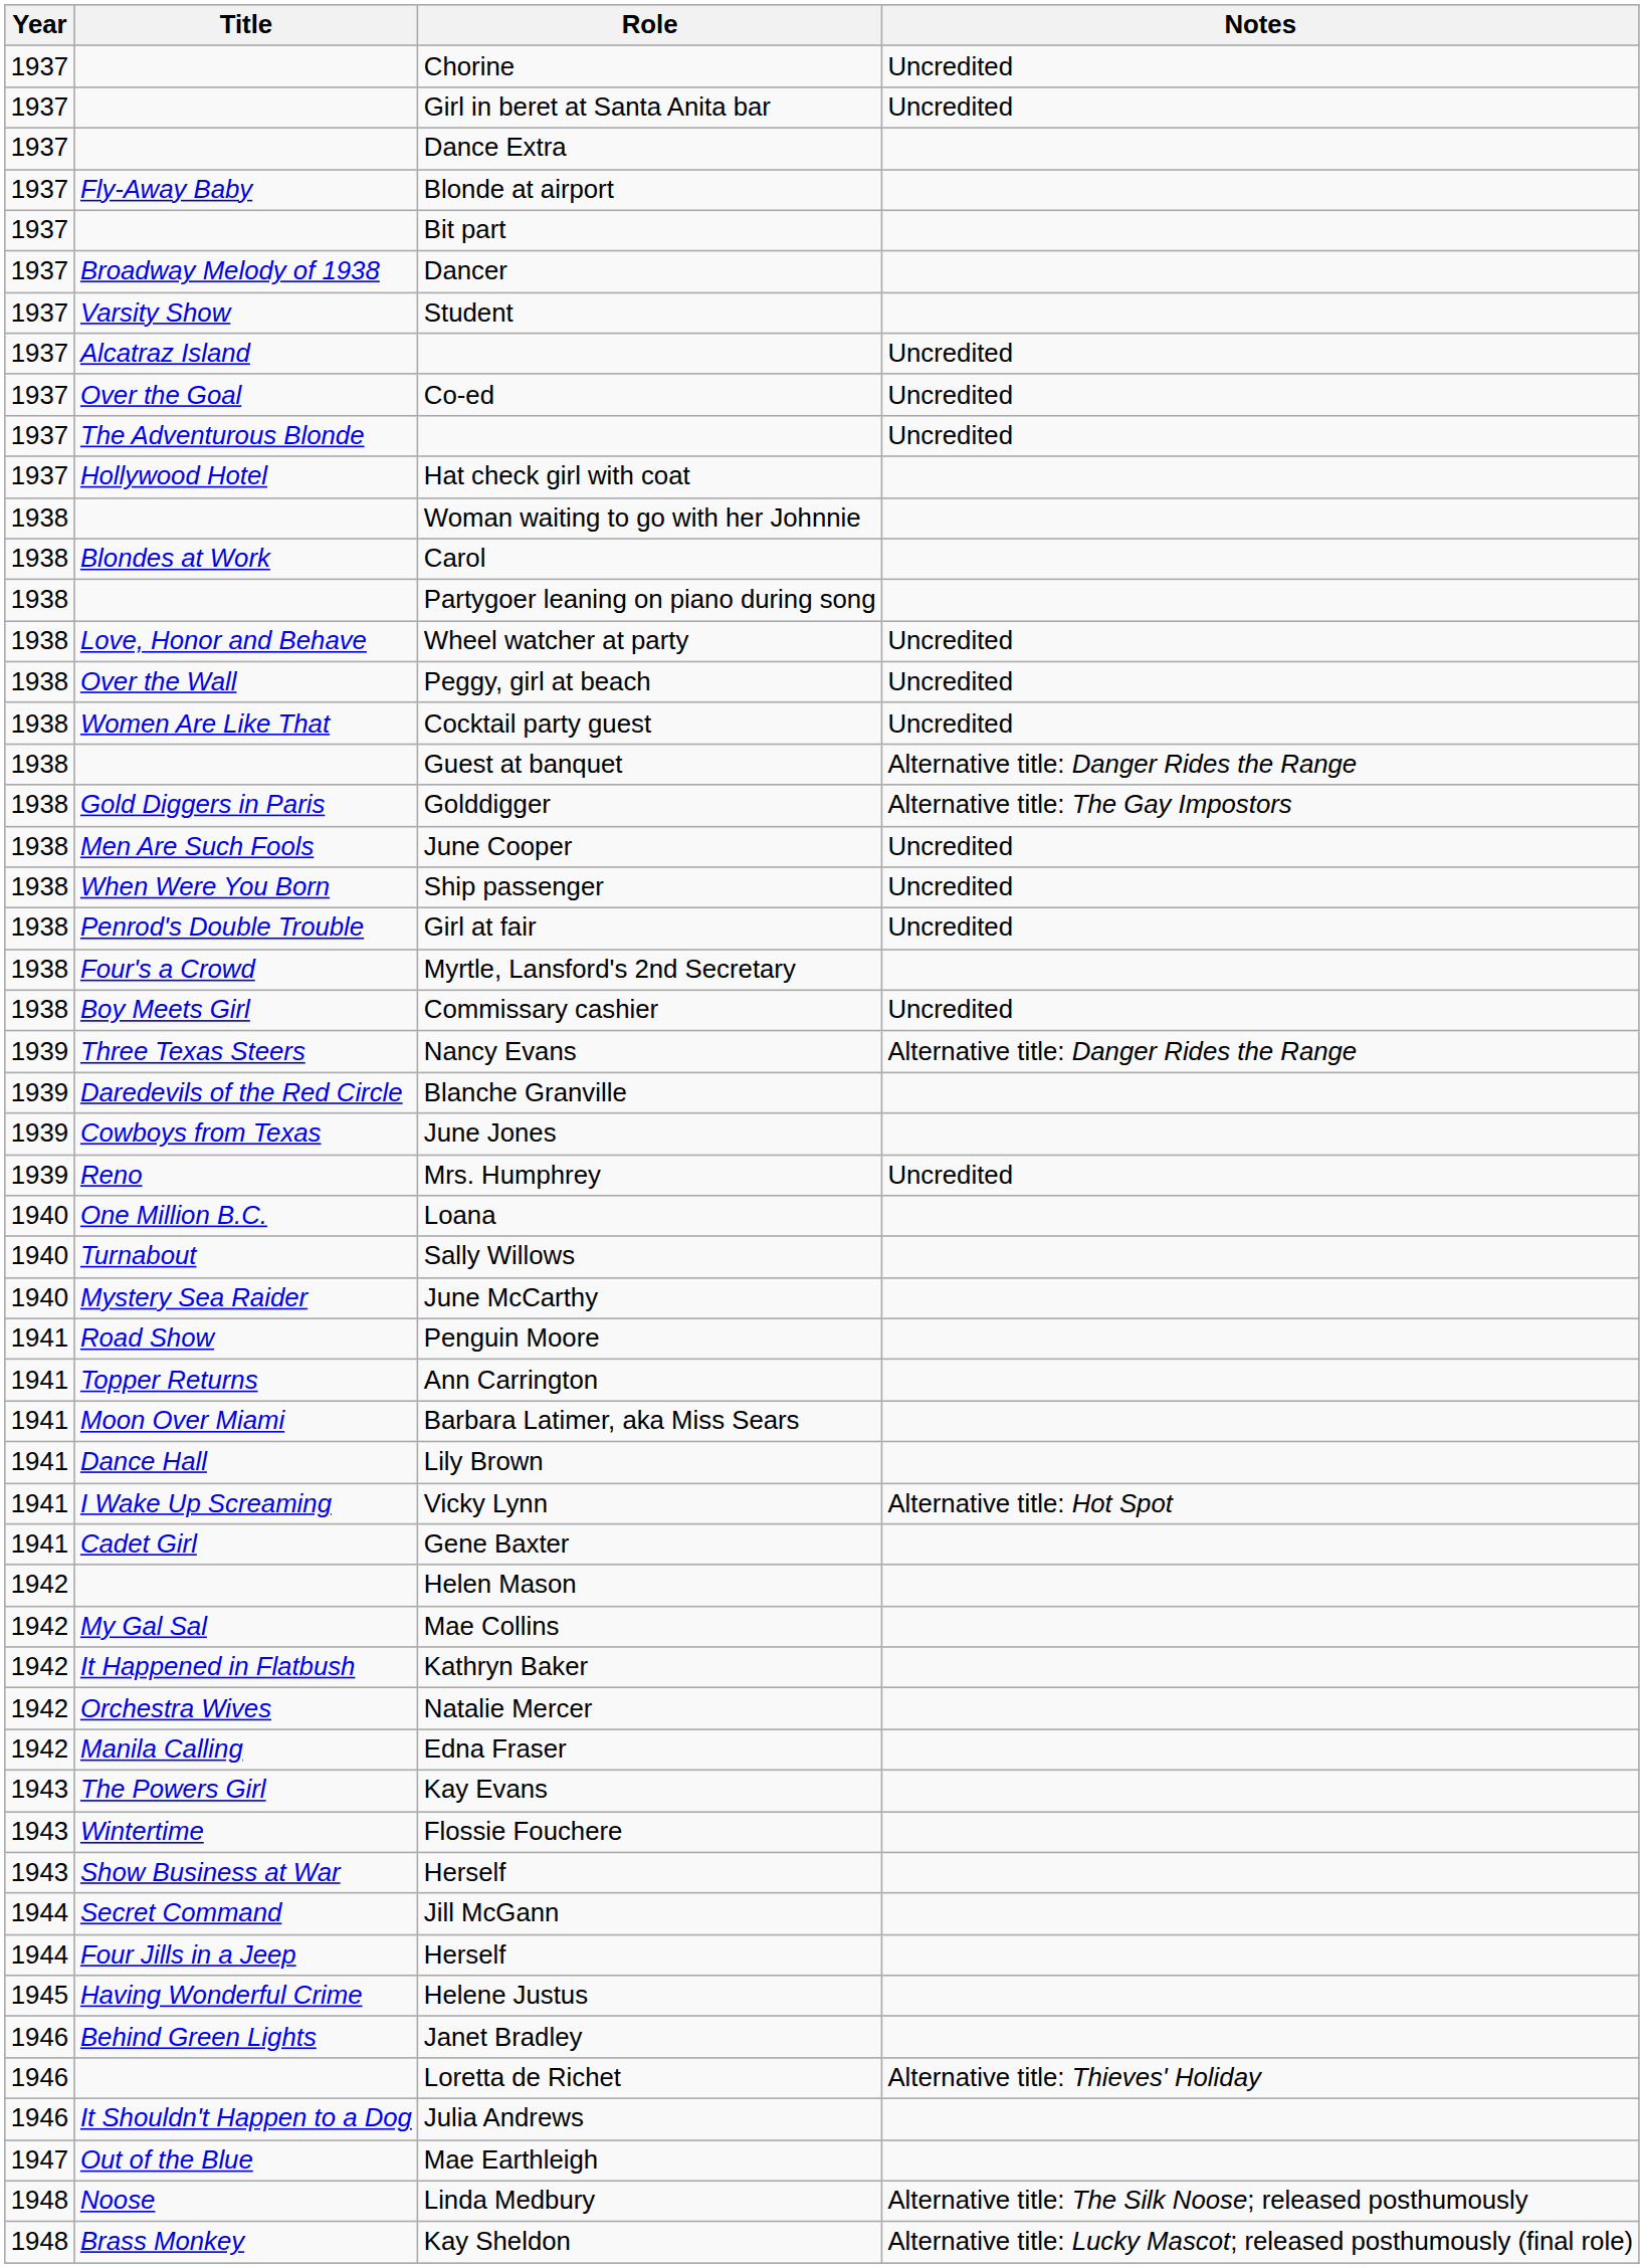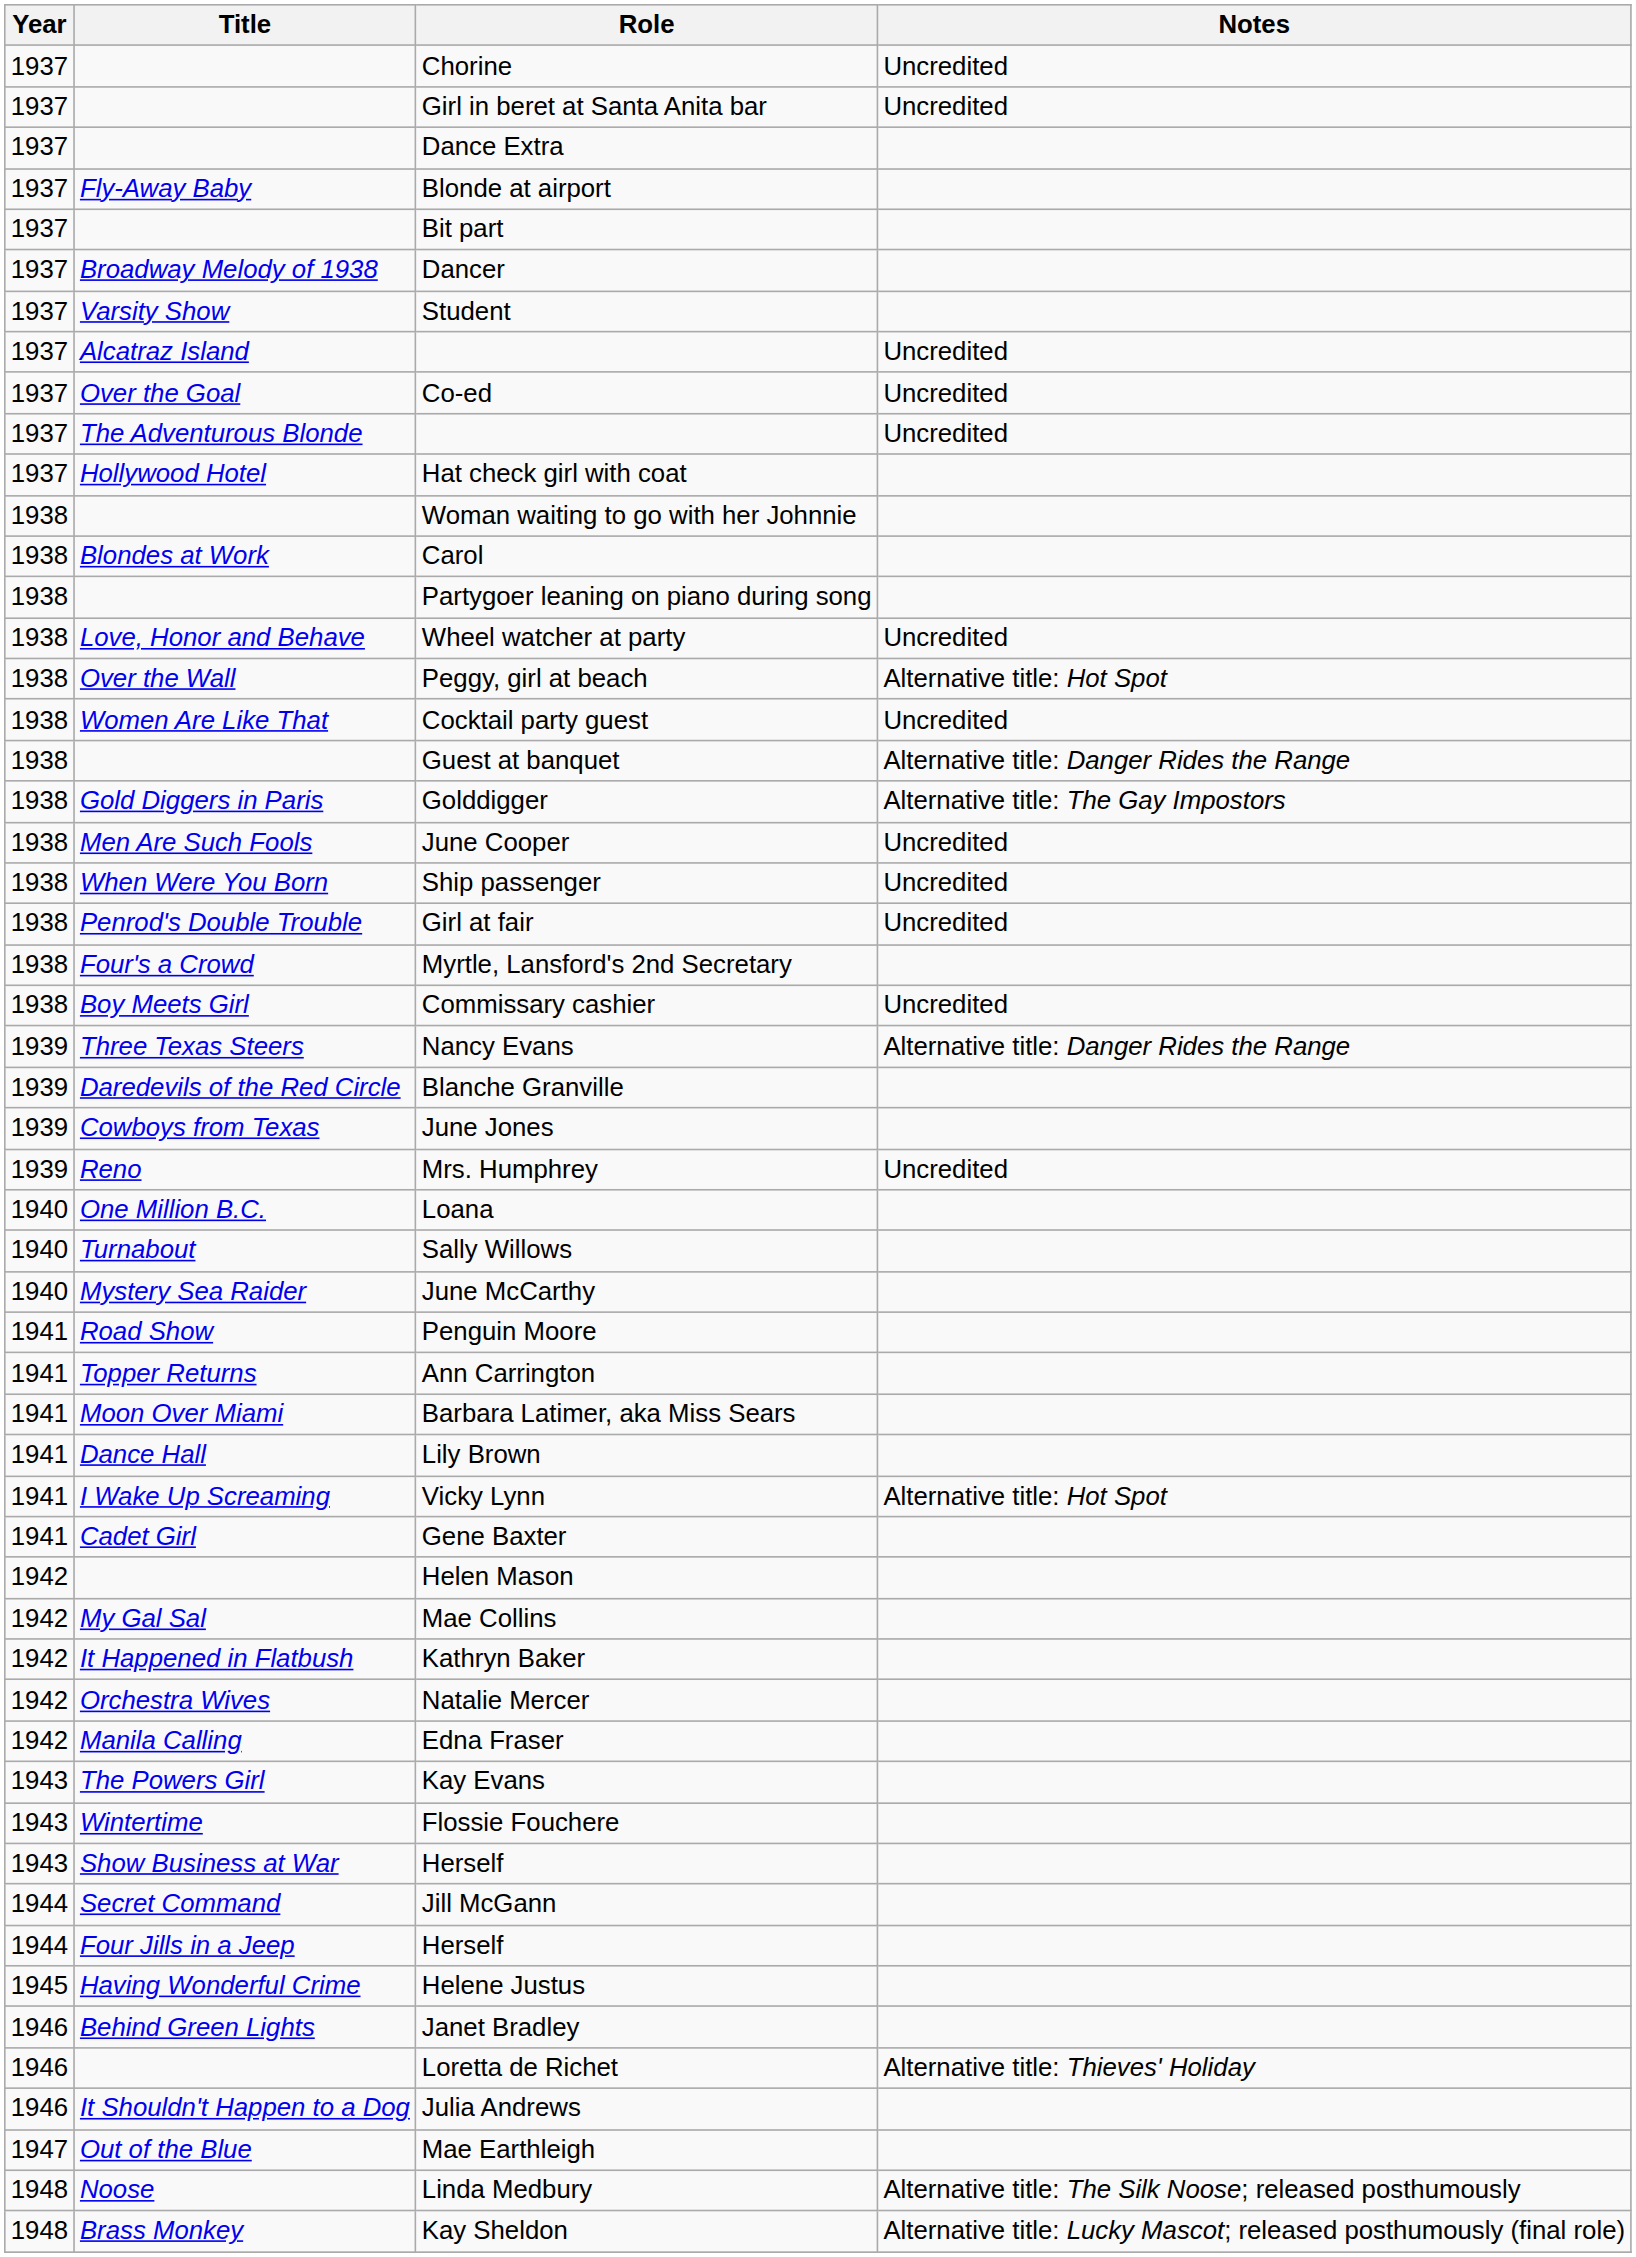Peggy, girl at beach | Notes: Uncredited -> Alternative title: Hot Spot
